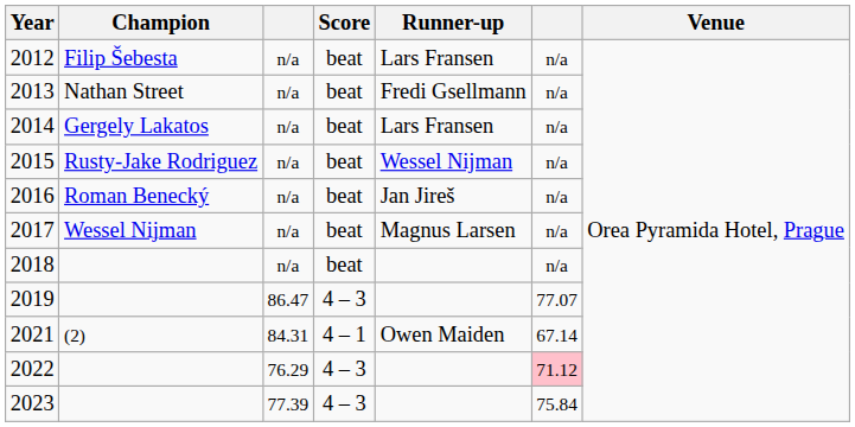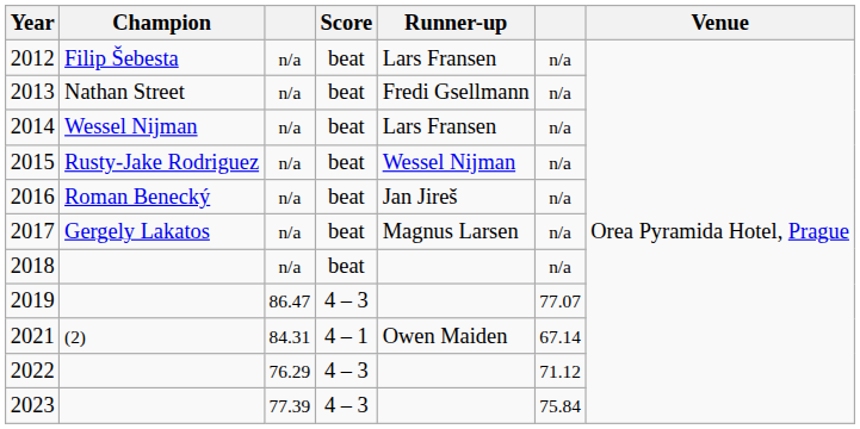2014 | Champion: Gergely Lakatos -> Wessel Nijman
2017 | Champion: Wessel Nijman -> Gergely Lakatos
2022 | column 6: pink background -> no background
